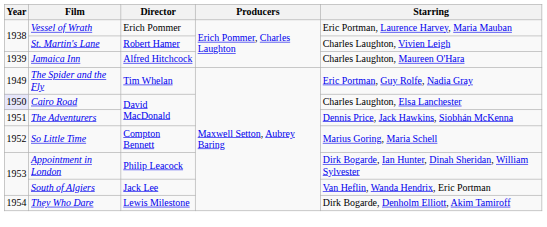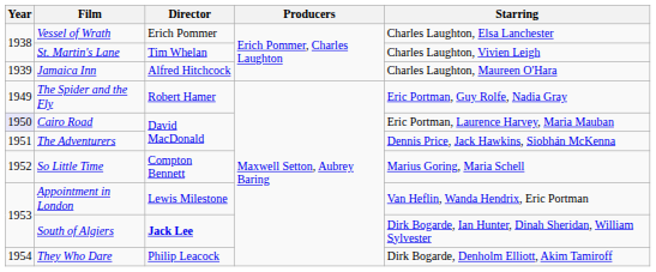Vessel of Wrath | Starring: Eric Portman, Laurence Harvey, Maria Mauban -> Charles Laughton, Elsa Lanchester
St. Martin's Lane | Director: Robert Hamer -> Tim Whelan
The Spider and the Fly | Director: Tim Whelan -> Robert Hamer
Cairo Road | Starring: Charles Laughton, Elsa Lanchester -> Eric Portman, Laurence Harvey, Maria Mauban
Appointment in London | Director: Philip Leacock -> Lewis Milestone
Appointment in London | Starring: Dirk Bogarde, Ian Hunter, Dinah Sheridan, William Sylvester -> Van Heflin, Wanda Hendrix, Eric Portman
South of Algiers | Director: normal -> bold
South of Algiers | Starring: Van Heflin, Wanda Hendrix, Eric Portman -> Dirk Bogarde, Ian Hunter, Dinah Sheridan, William Sylvester
They Who Dare | Director: Lewis Milestone -> Philip Leacock
